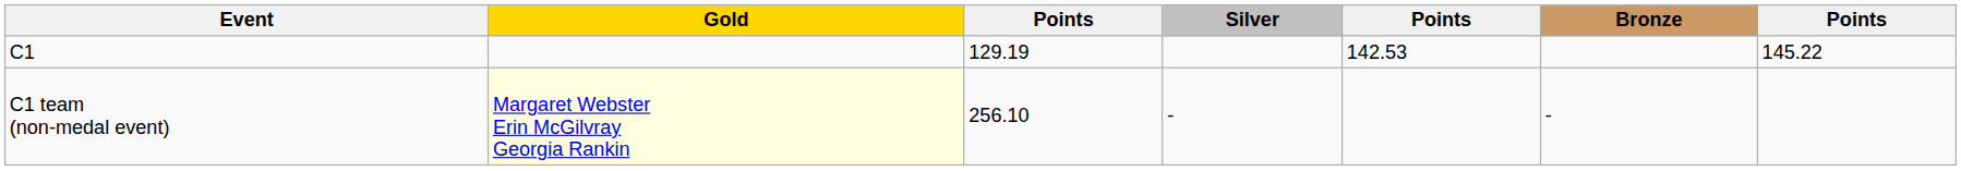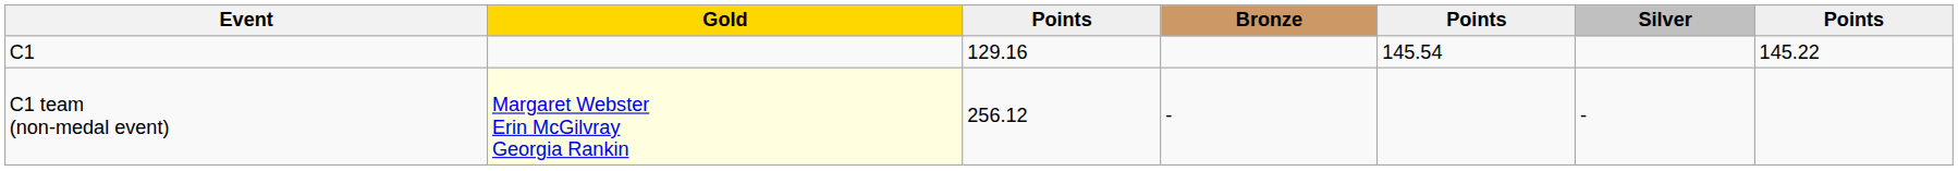columns swapped: Silver <-> Bronze
C1 | column 3: 129.19 -> 129.16
C1 | column 5: 142.53 -> 145.54
C1 team (non-medal event) | column 3: 256.10 -> 256.12
